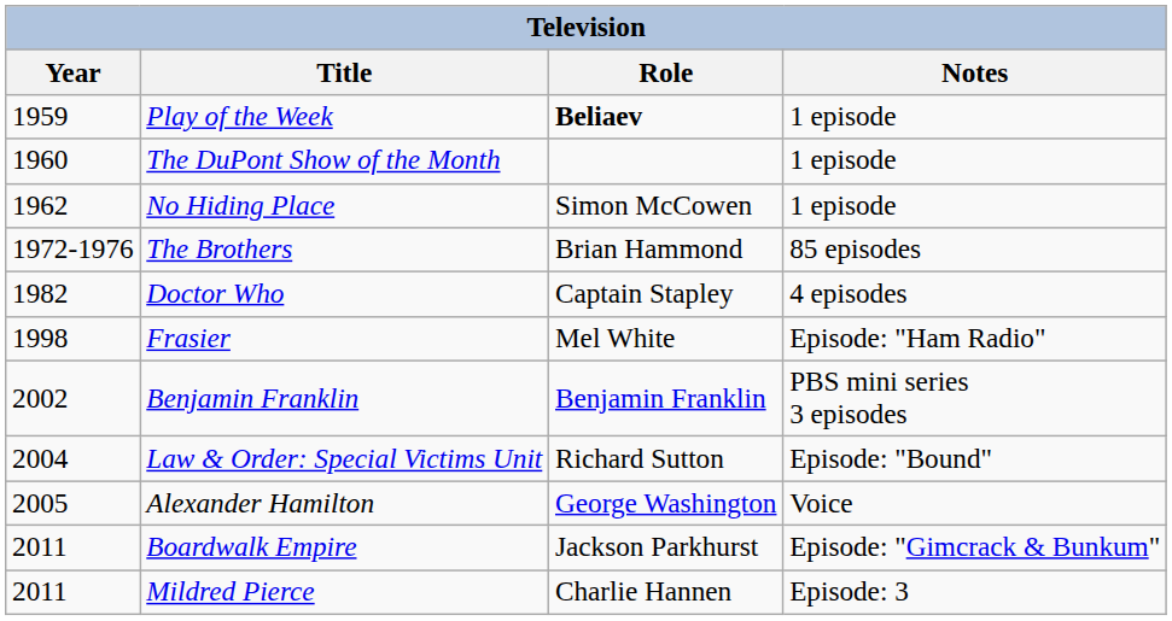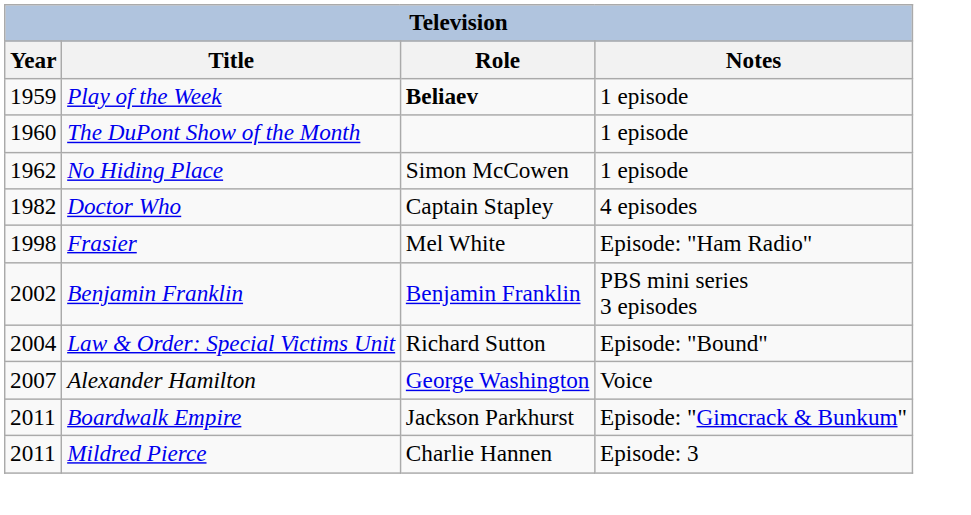- row: 1972-1976 | The Brothers | Brian Hammond | 85 episodes
Alexander Hamilton | Year: 2005 -> 2007
